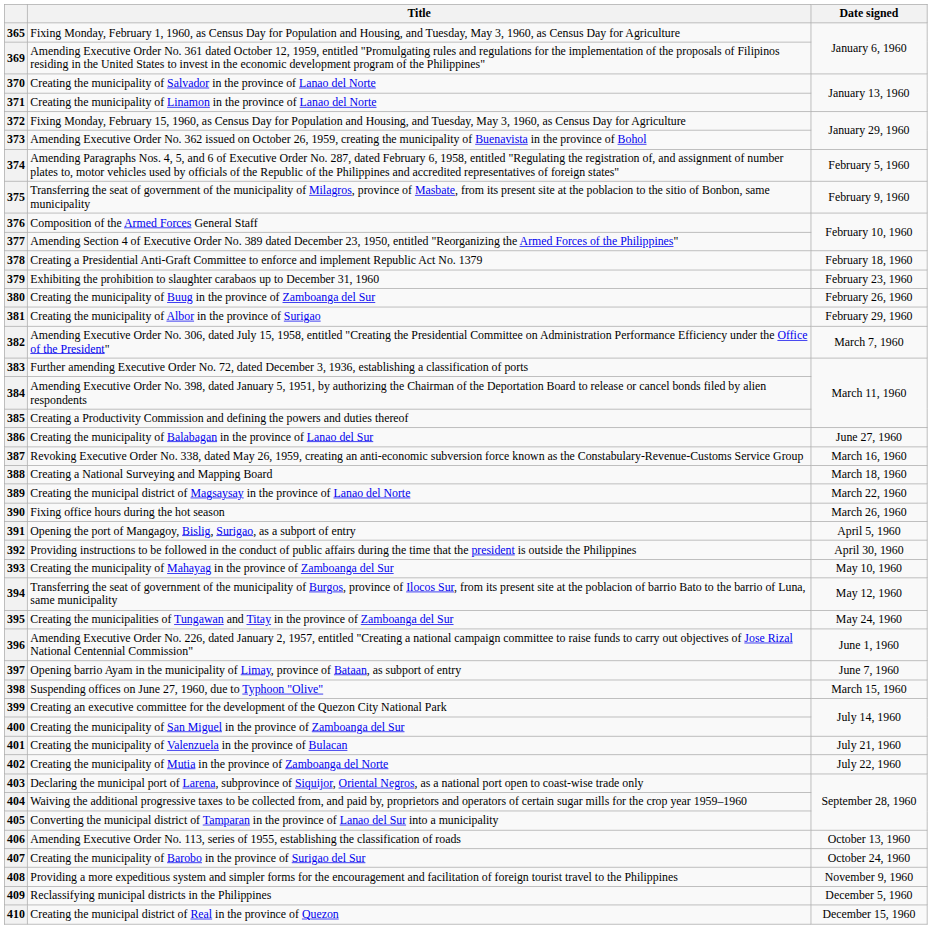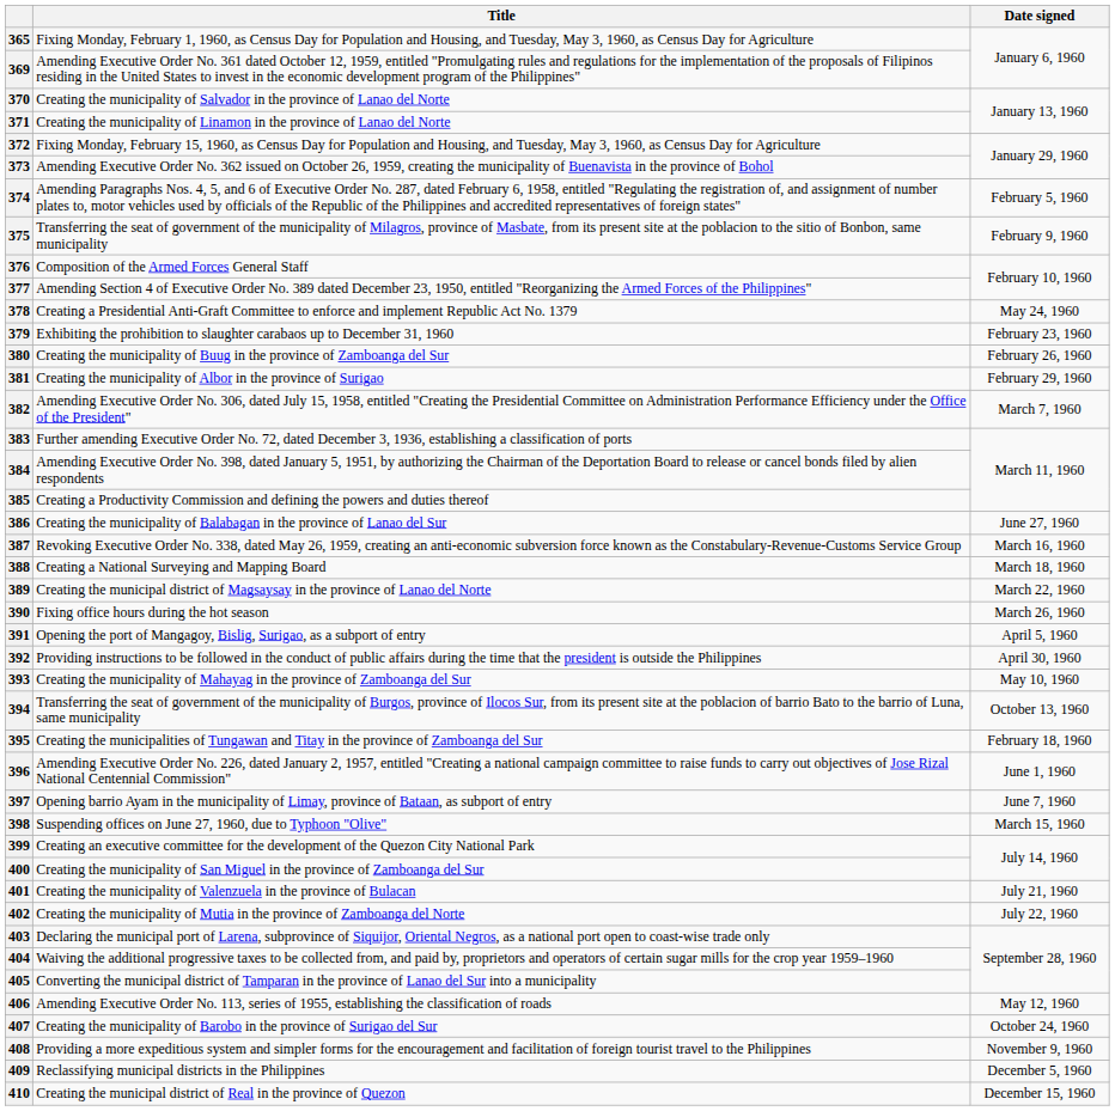378 | Date signed: February 18, 1960 -> May 24, 1960
394 | Date signed: May 12, 1960 -> October 13, 1960
395 | Date signed: May 24, 1960 -> February 18, 1960
406 | Date signed: October 13, 1960 -> May 12, 1960
